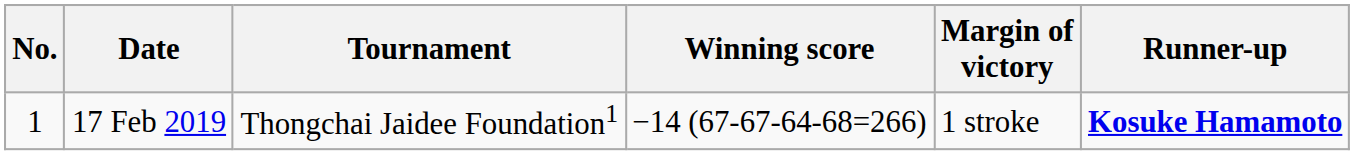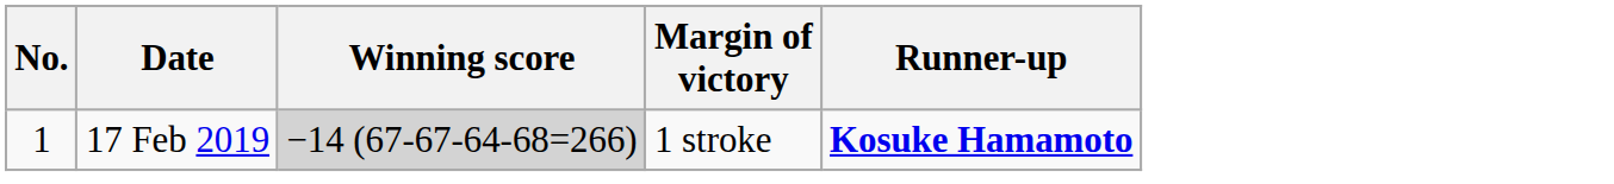- column: Tournament | Thongchai Jaidee Foundation1
17 Feb 2019 | Winning score: no background -> lightgrey background
